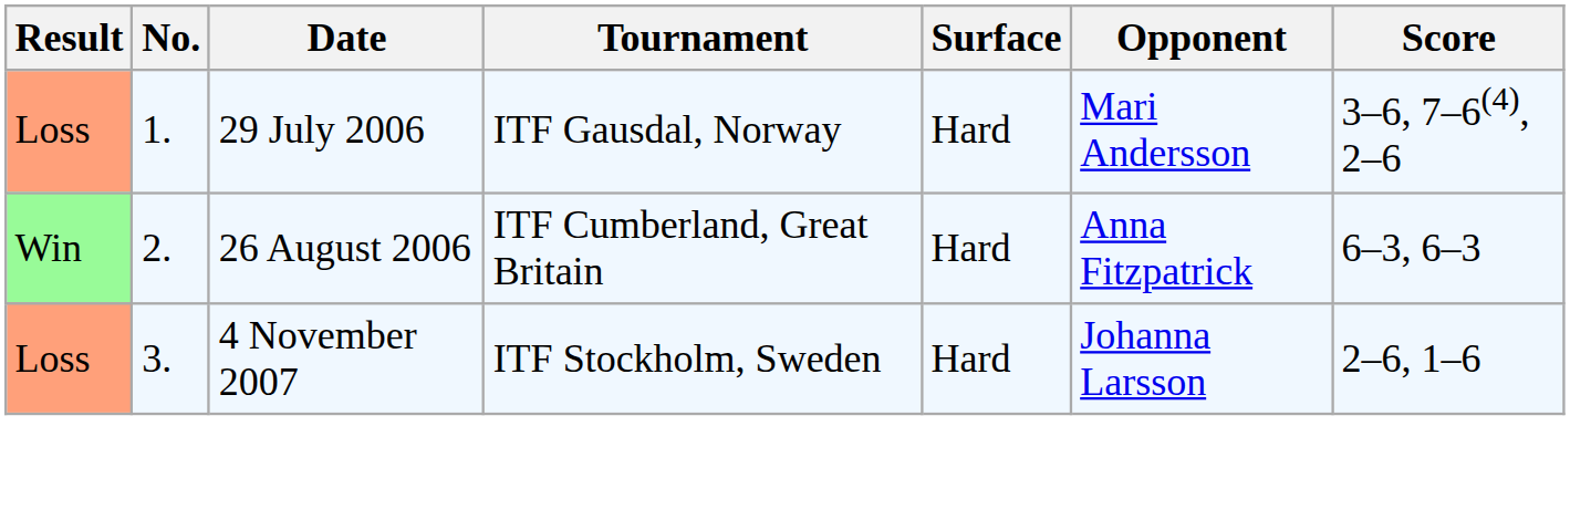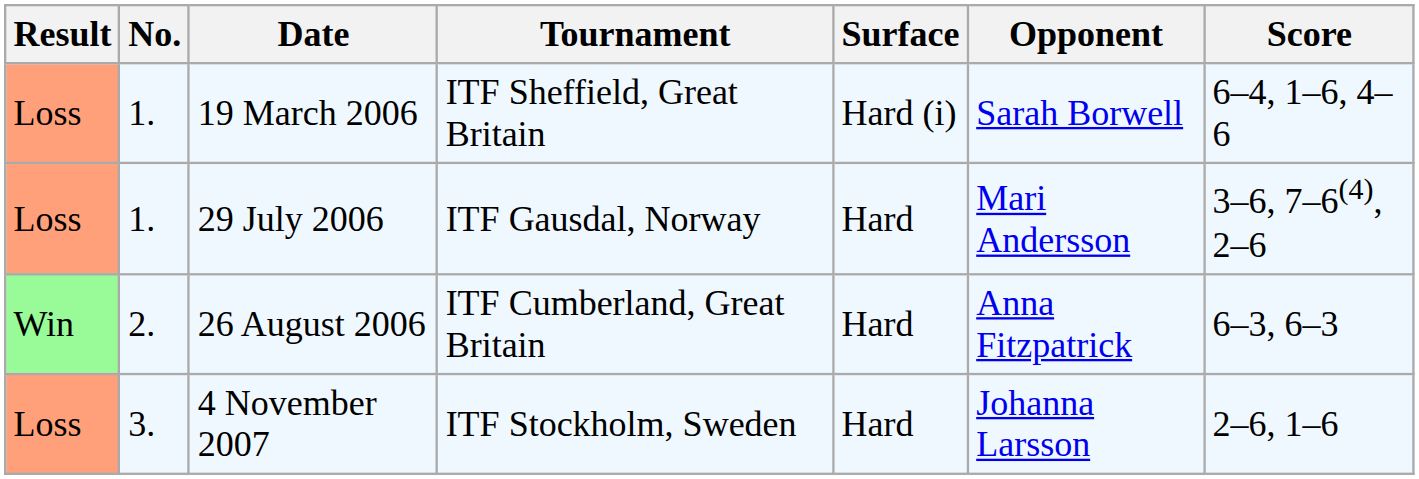+ row: Loss | 1. | 19 March 2006 | ITF Sheffield, Great Britain | Hard (i) | Sarah Borwell | 6–4, 1–6, 4–6
